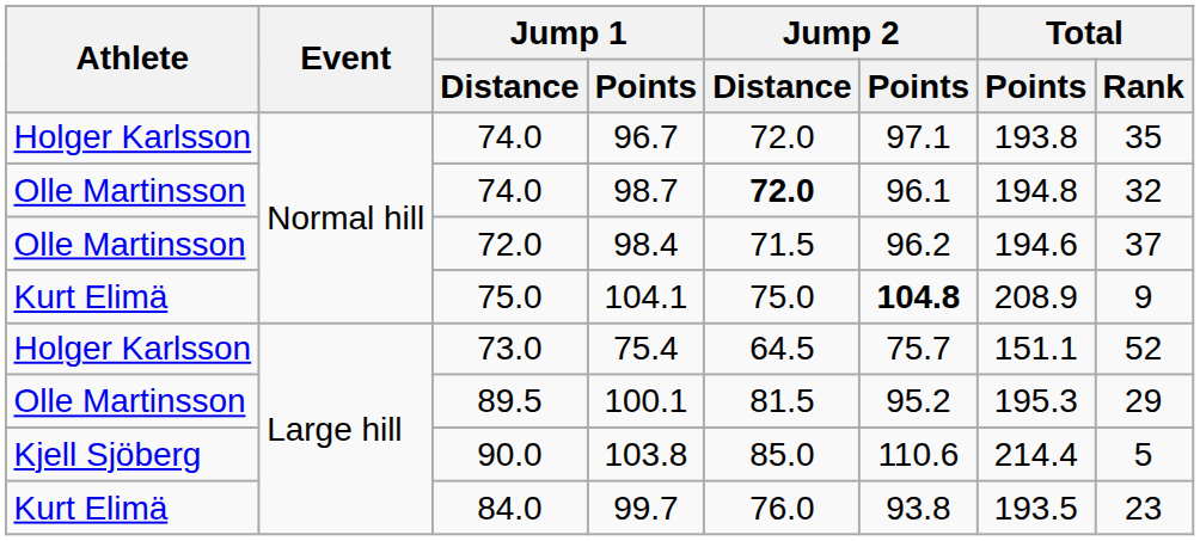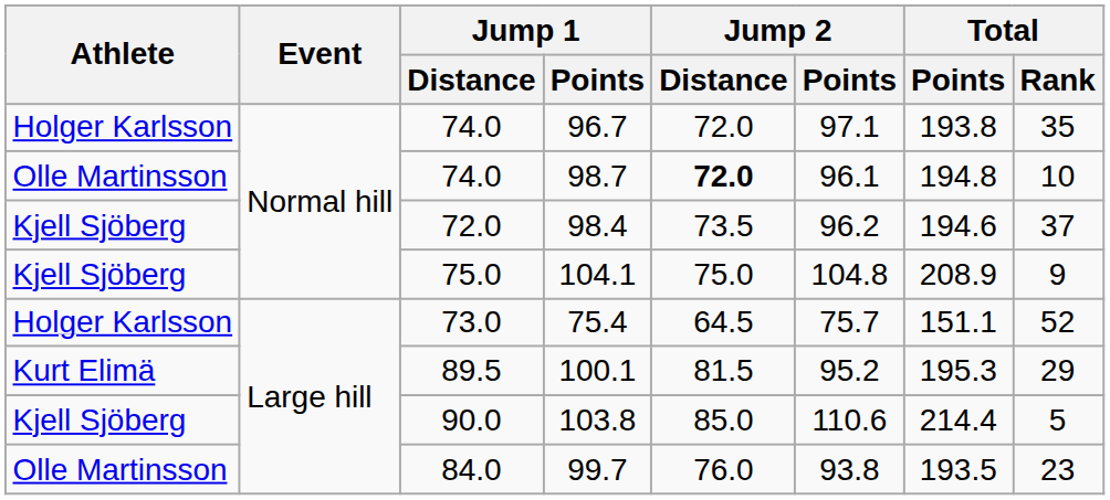98.7 | Total / Rank: 32 -> 10
98.4 | Athlete: Olle Martinsson -> Kjell Sjöberg
98.4 | Jump 2 / Distance: 71.5 -> 73.5
104.1 | Athlete: Kurt Elimä -> Kjell Sjöberg
104.1 | Jump 2 / Points: bold -> normal
100.1 | Athlete: Olle Martinsson -> Kurt Elimä
99.7 | Athlete: Kurt Elimä -> Olle Martinsson
